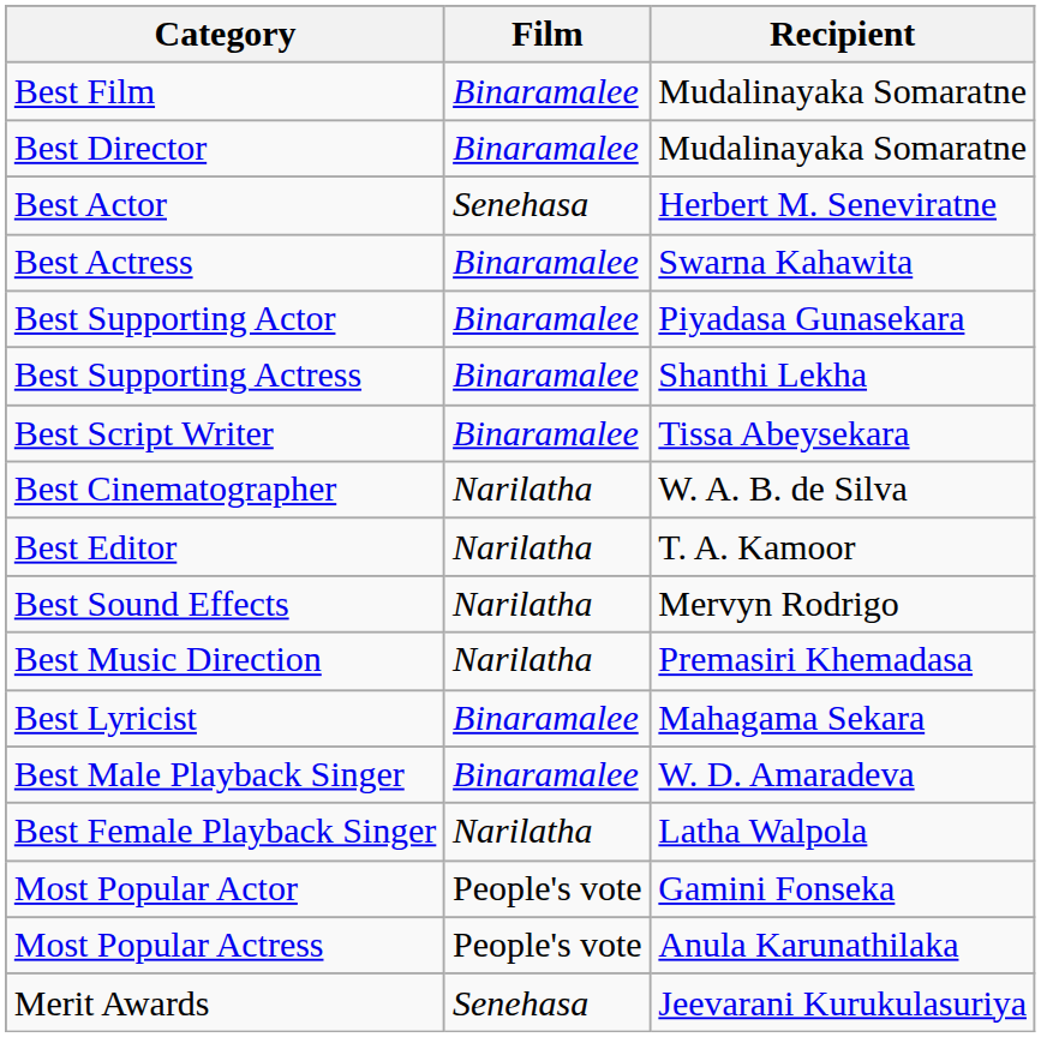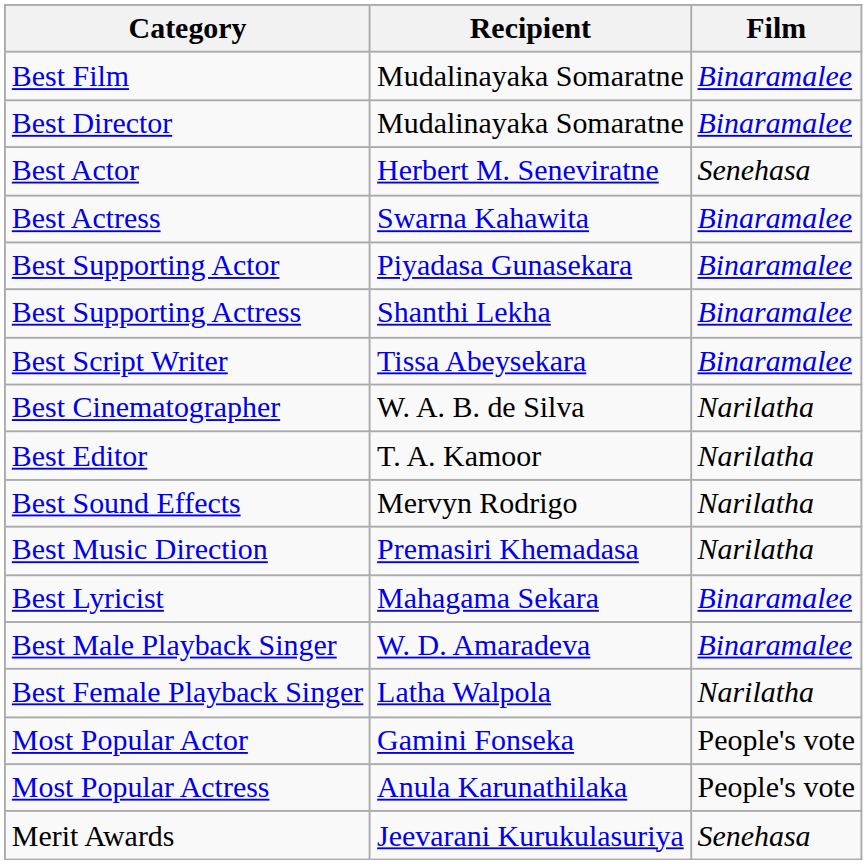columns swapped: Film <-> Recipient
